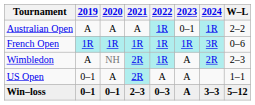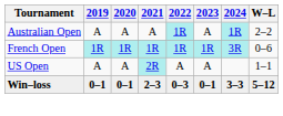Australian Open | 2023: 0–1 -> A
- row: Wimbledon | A | NH | 2R | 1R | A | 2R | 2–3
US Open | 2019: 0–1 -> A
Win–loss | 2023: A -> 0–1
